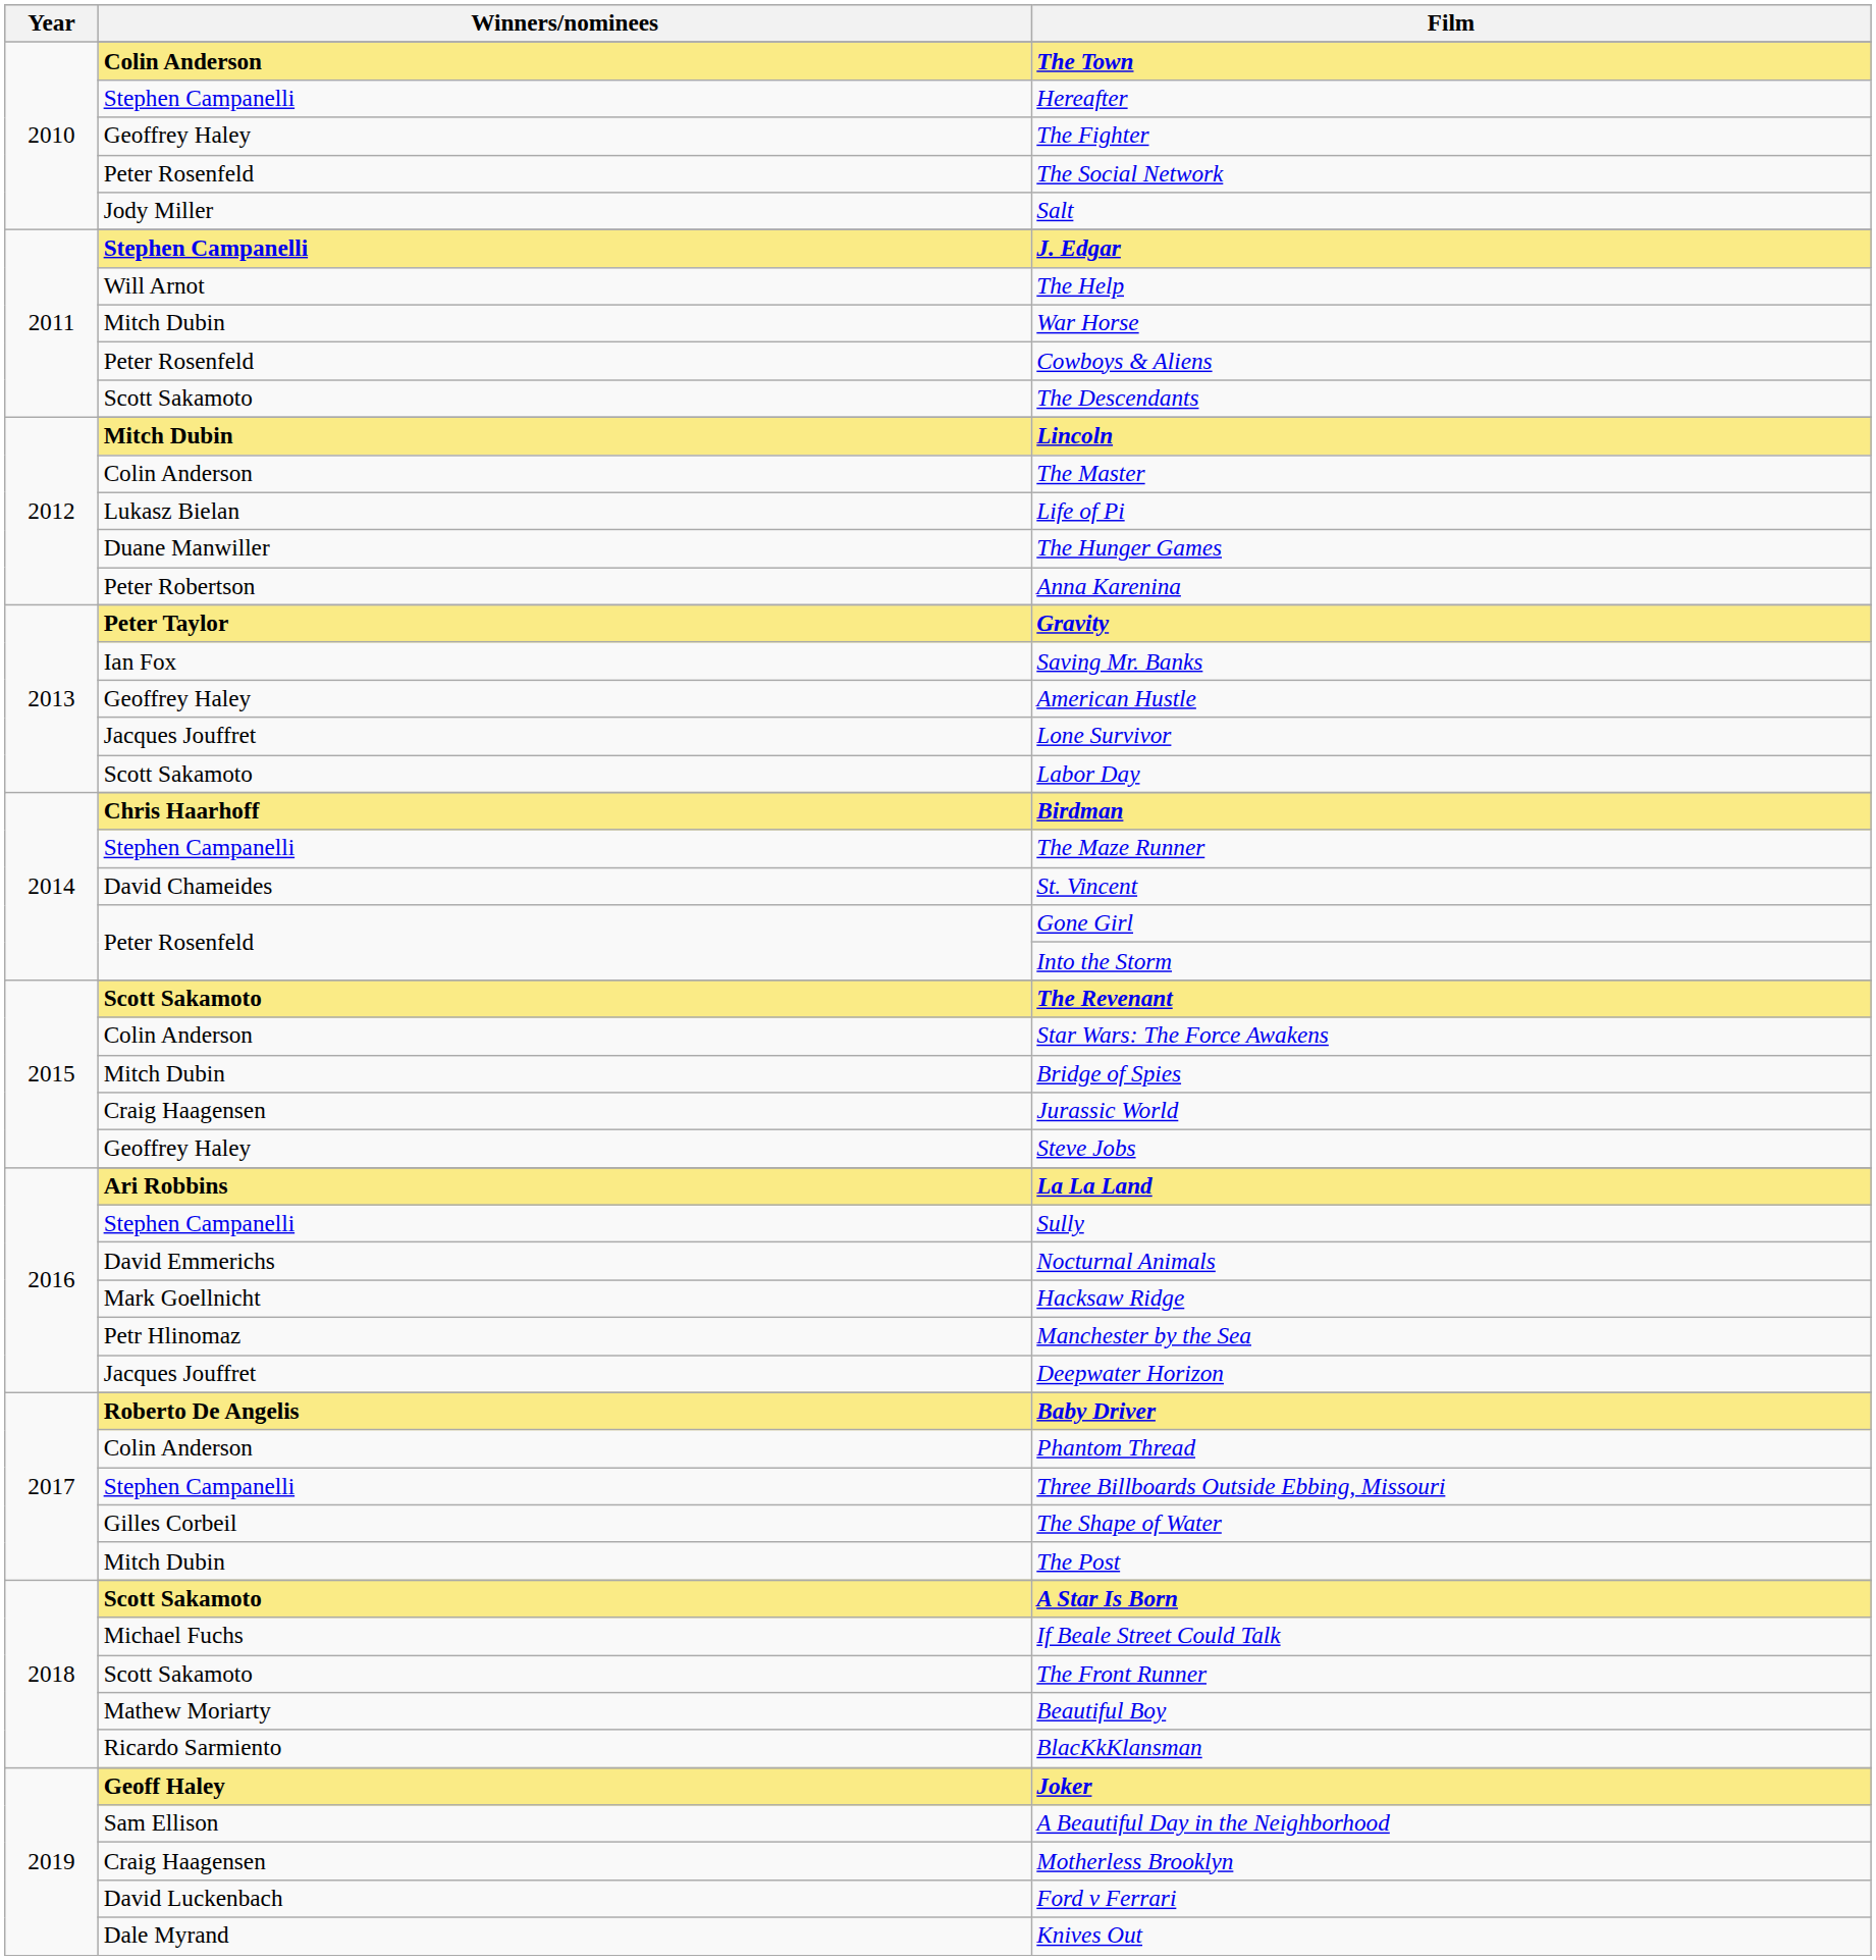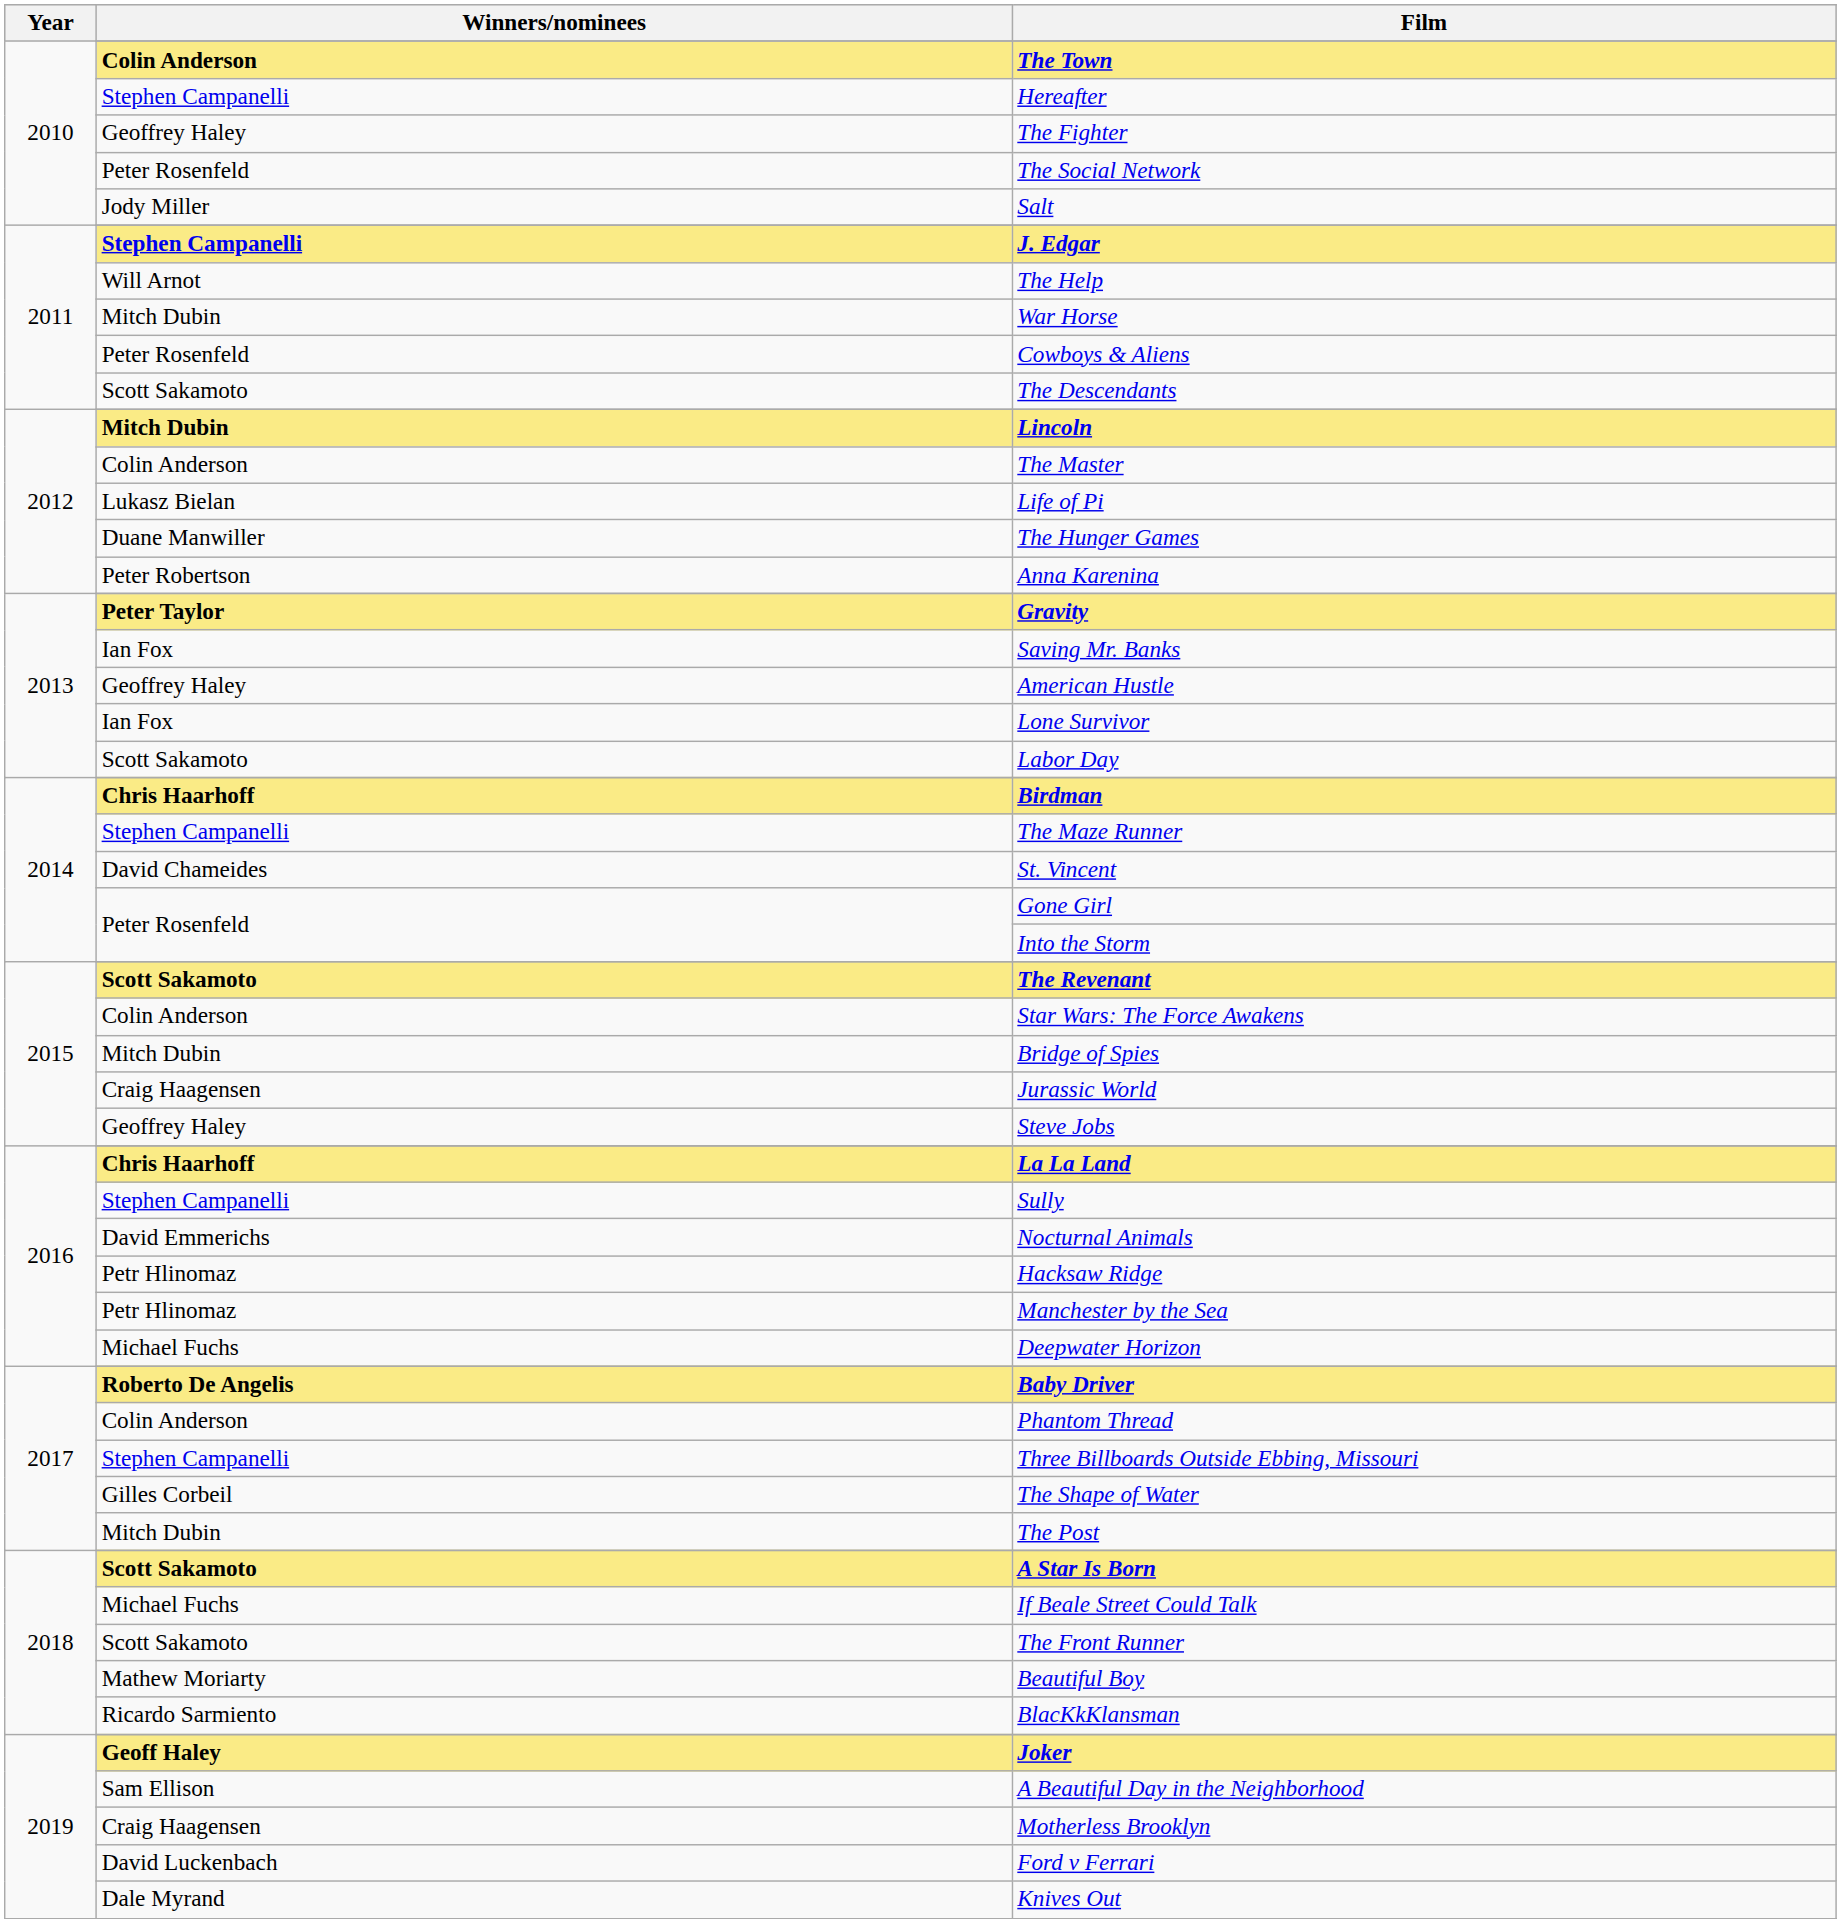Lone Survivor | Winners/nominees: Jacques Jouffret -> Ian Fox
La La Land | Winners/nominees: Ari Robbins -> Chris Haarhoff
Hacksaw Ridge | Winners/nominees: Mark Goellnicht -> Petr Hlinomaz
Deepwater Horizon | Winners/nominees: Jacques Jouffret -> Michael Fuchs
